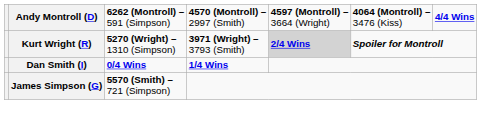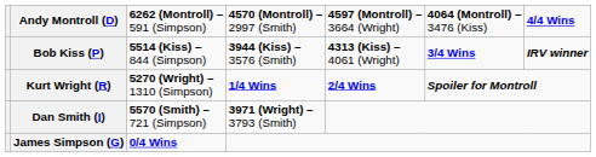+ row: Bob Kiss (P) | 5514 (Kiss) – 844 (Simpson) | 3944 (Kiss) – 3576 (Smith) | 4313 (Kiss) – 4061 (Wright) | 3/4 Wins | IRV winner
Kurt Wright (R) | column 4: 3971 (Wright) – 3793 (Smith) -> 1/4 Wins
Kurt Wright (R) | column 5: lightgrey background -> no background
Dan Smith (I) | column 3: 0/4 Wins -> 5570 (Smith) – 721 (Simpson)
Dan Smith (I) | column 4: 1/4 Wins -> 3971 (Wright) – 3793 (Smith)
James Simpson (G) | column 3: 5570 (Smith) – 721 (Simpson) -> 0/4 Wins
